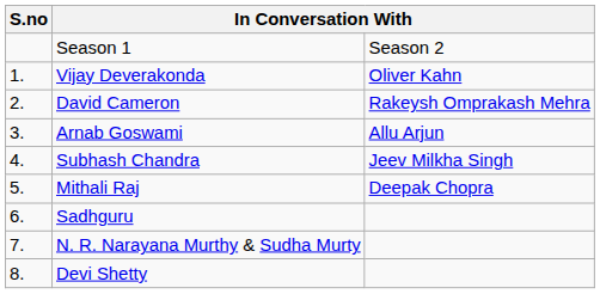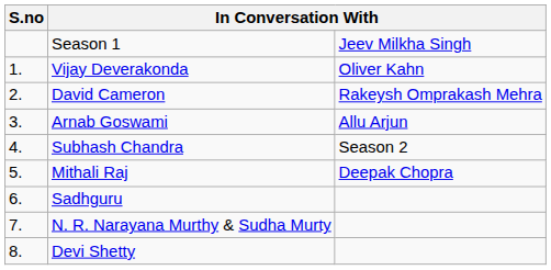Season 1 | column 3: Season 2 -> Jeev Milkha Singh
Subhash Chandra | column 3: Jeev Milkha Singh -> Season 2
